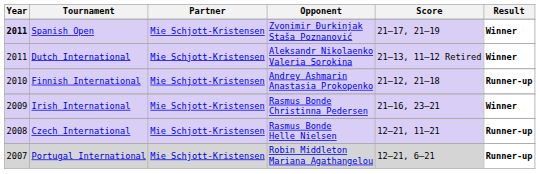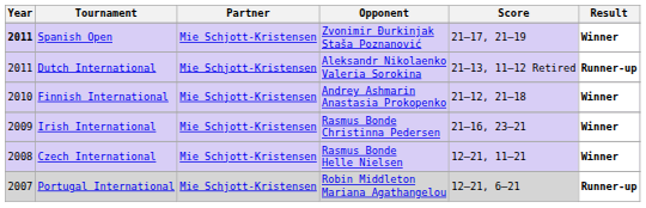Dutch International | Result: Winner -> Runner-up
Finnish International | Result: Runner-up -> Winner
Czech International | Result: Runner-up -> Winner
